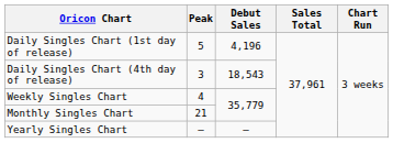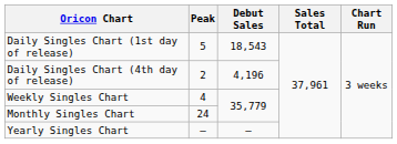Daily Singles Chart (1st day of release) | Debut Sales: 4,196 -> 18,543
Daily Singles Chart (4th day of release) | Peak: 3 -> 2
Daily Singles Chart (4th day of release) | Debut Sales: 18,543 -> 4,196
Monthly Singles Chart | Peak: 21 -> 24
